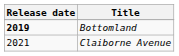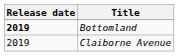Claiborne Avenue | Release date: 2021 -> 2019
